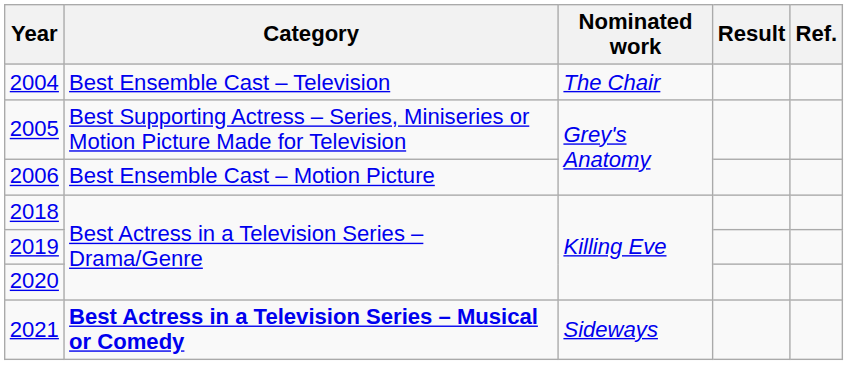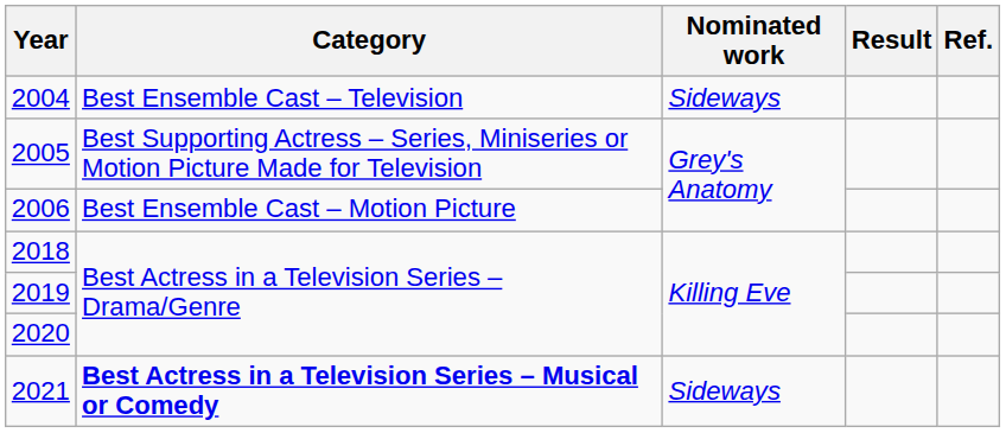2004 | Nominated work: The Chair -> Sideways
